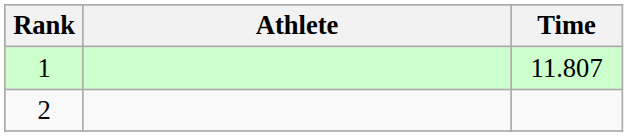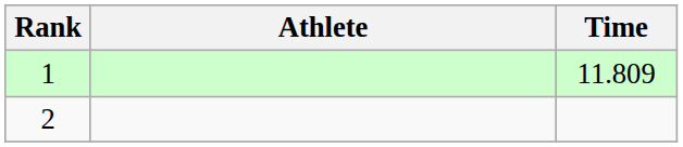1 | Time: 11.807 -> 11.809
